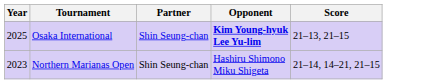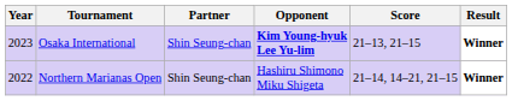+ column: Result | Winner | Winner
Osaka International | Year: 2025 -> 2023
Northern Marianas Open | Year: 2023 -> 2022
